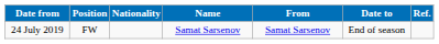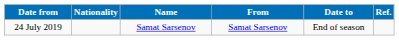- column: Position | FW
